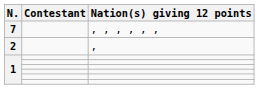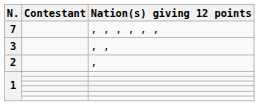+ row: 3 | , ,
